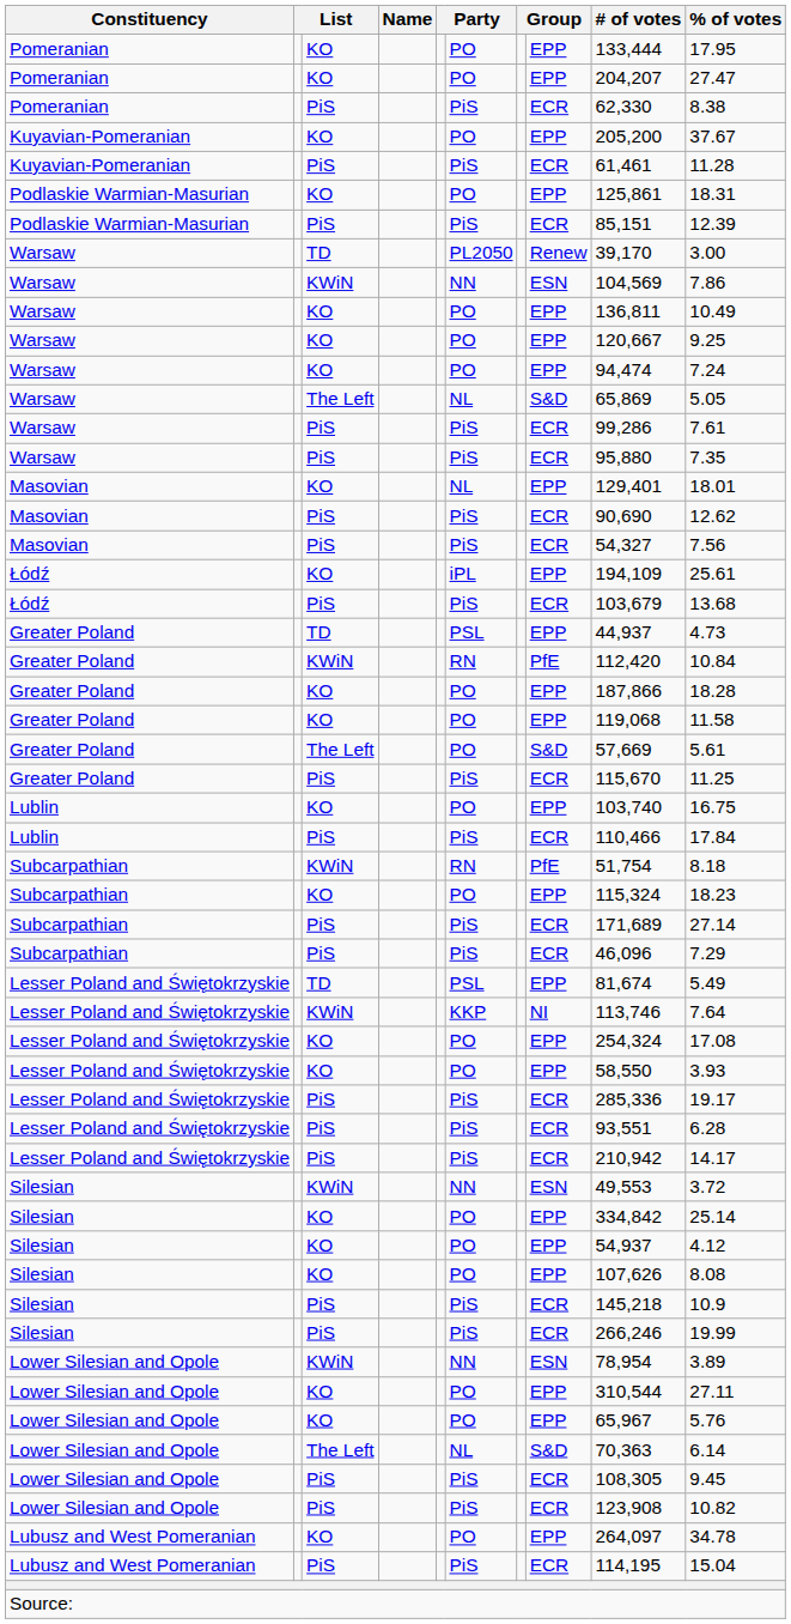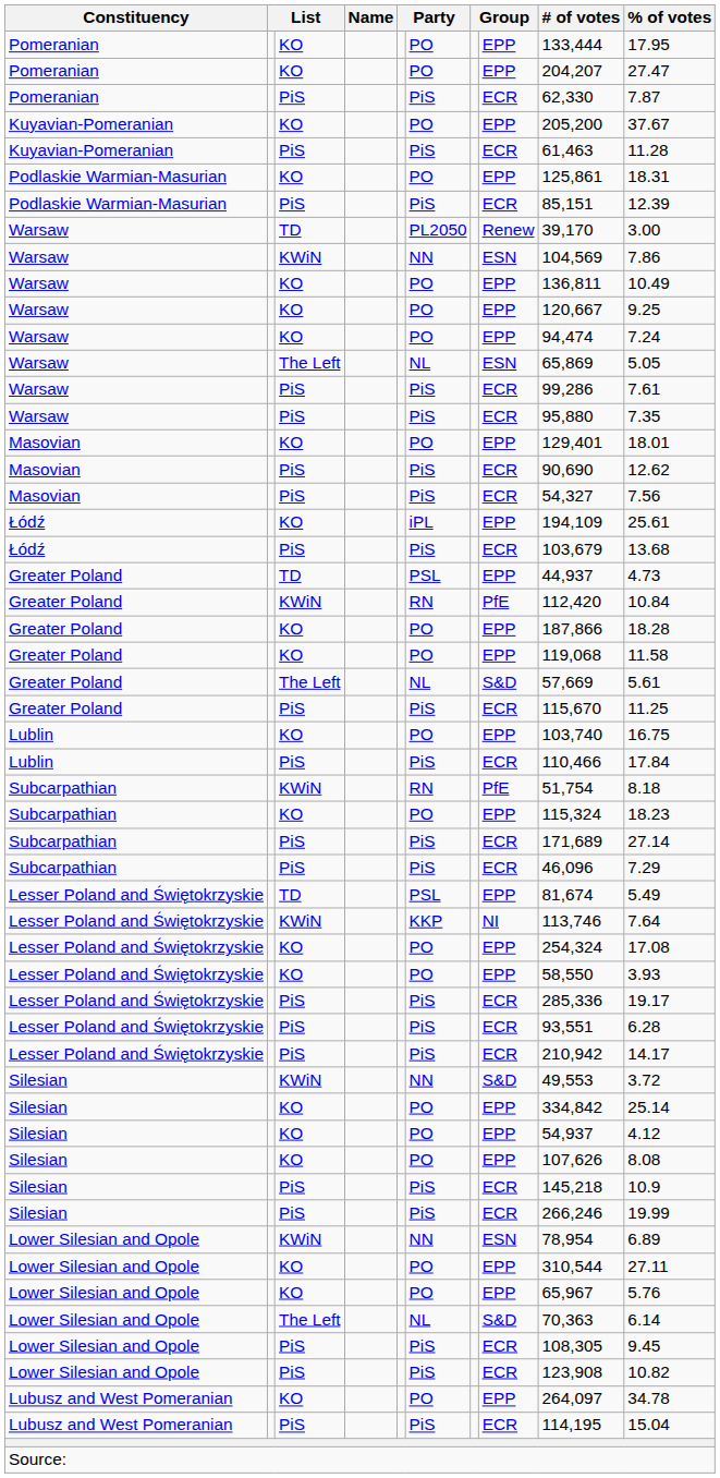Pomeranian / PiS | % of votes: 8.38 -> 7.87
Kuyavian-Pomeranian / PiS | # of votes: 61,461 -> 61,463
Warsaw / The Left | column 8: S&D -> ESN
Masovian / KO | column 6: NL -> PO
Greater Poland / The Left | column 6: PO -> NL
Silesian / KWiN | column 8: ESN -> S&D
Lower Silesian and Opole / KWiN | % of votes: 3.89 -> 6.89
